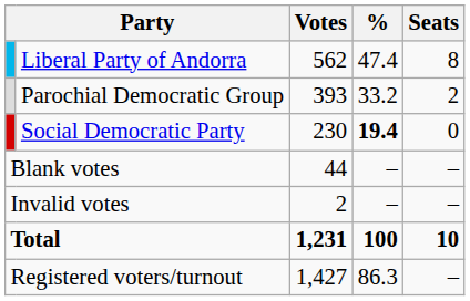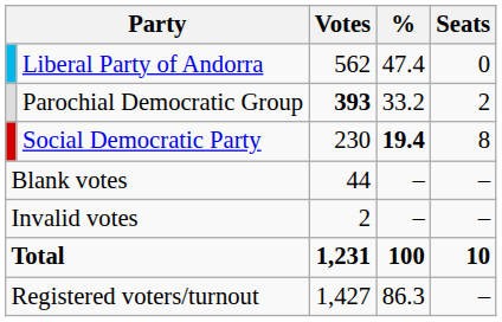Liberal Party of Andorra | Seats: 8 -> 0
Parochial Democratic Group | Votes: normal -> bold
Social Democratic Party | Seats: 0 -> 8
